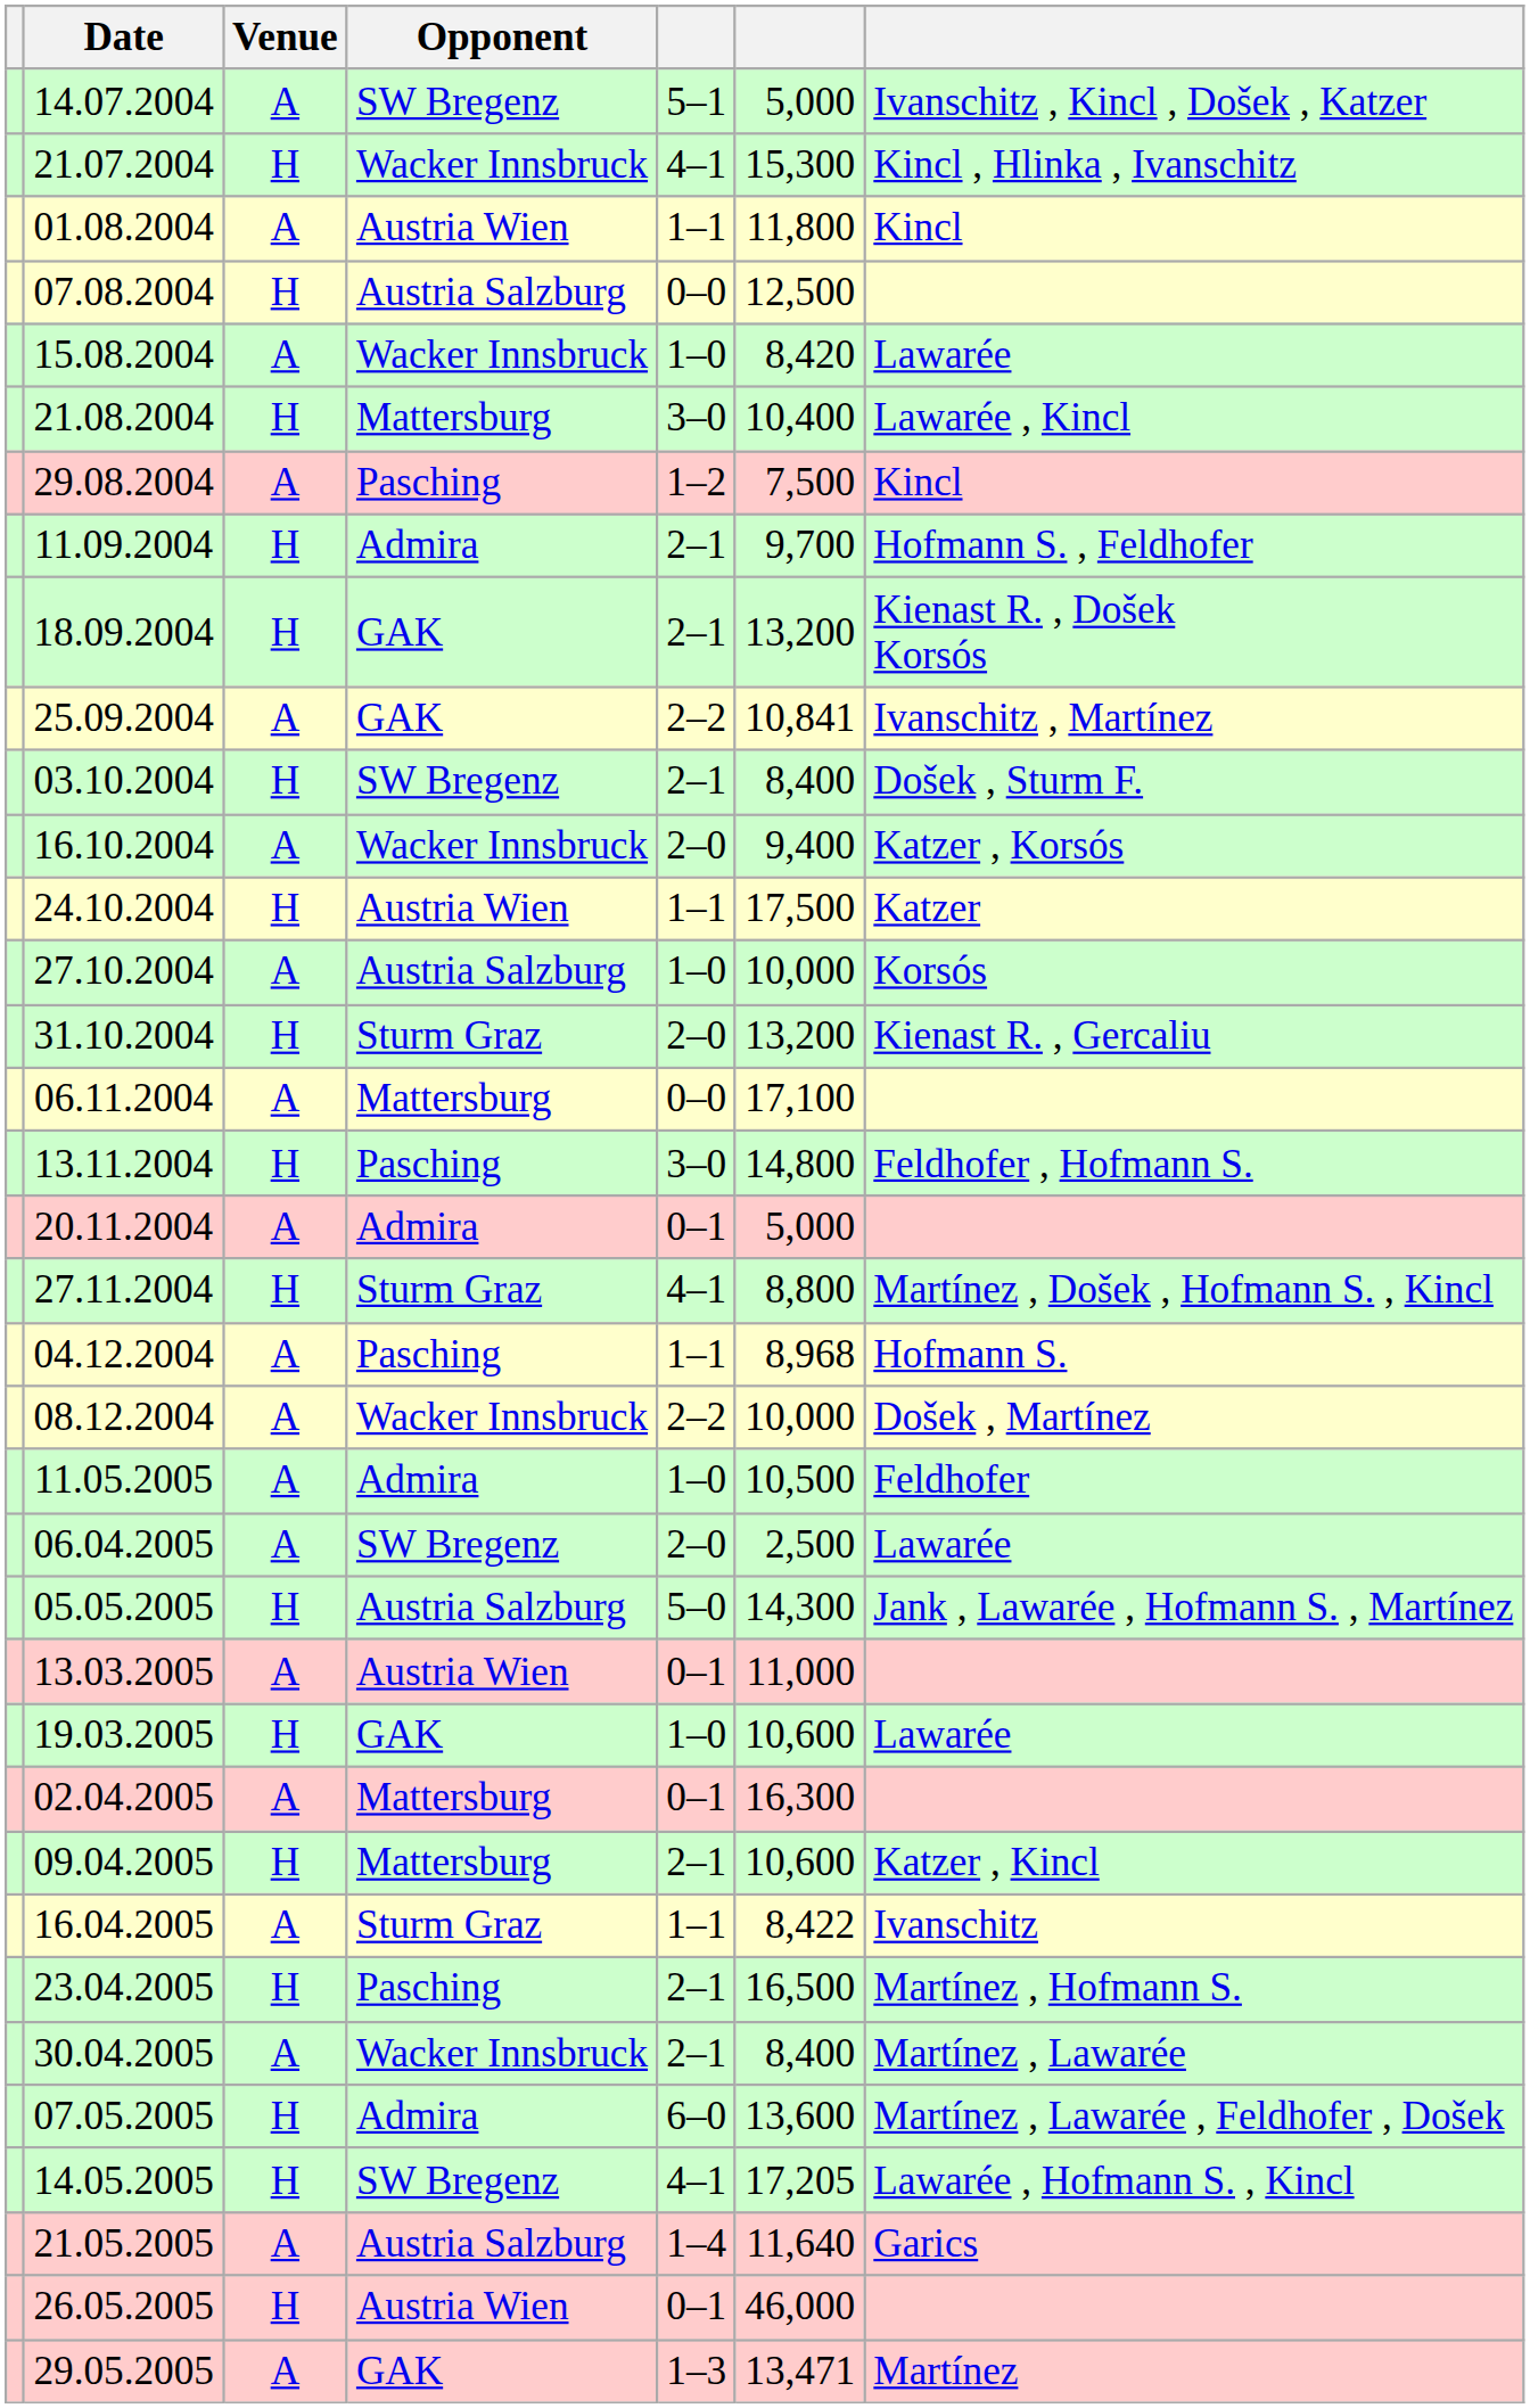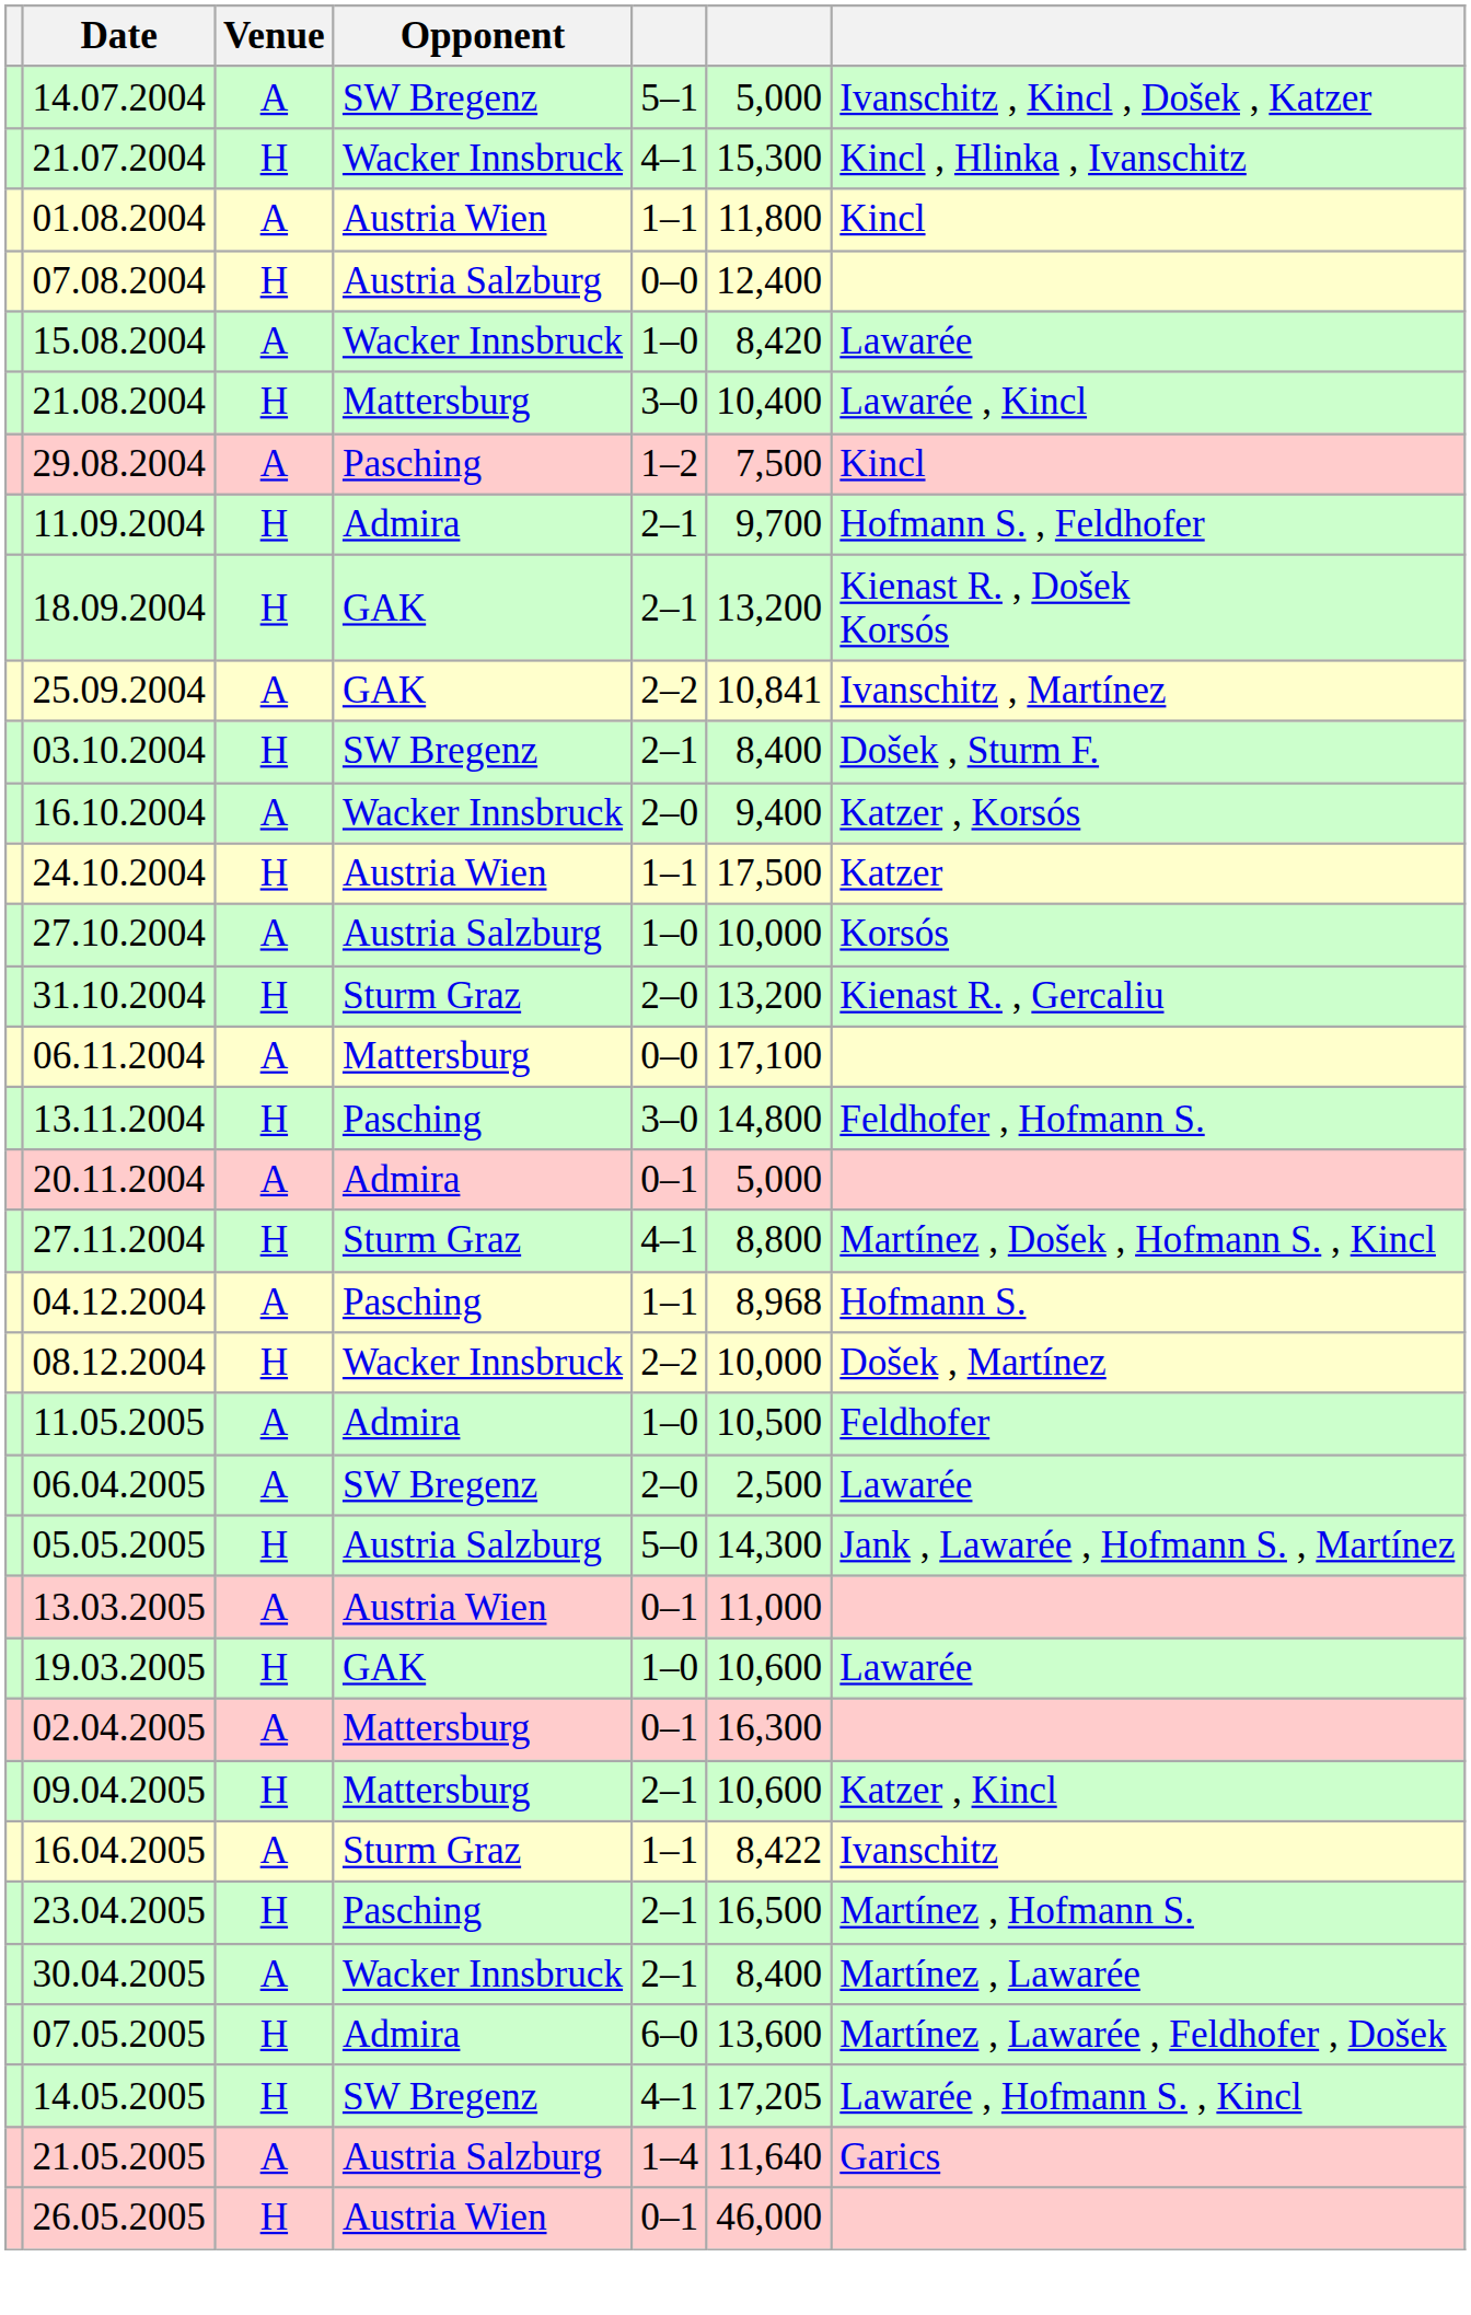07.08.2004 | column 6: 12,500 -> 12,400
08.12.2004 | Venue: A -> H
- row: 29.05.2005 | A | GAK | 1–3 | 13,471 | Martínez
